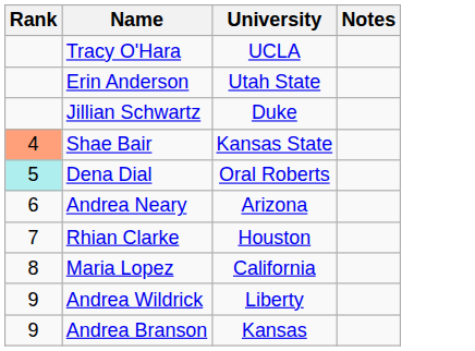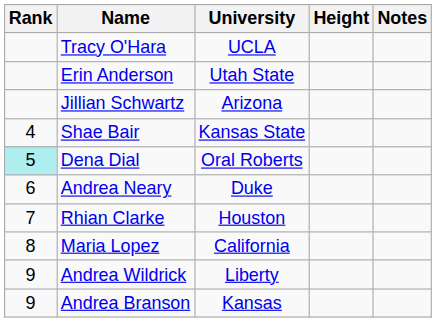+ column: Height
Jillian Schwartz | University: Duke -> Arizona
Shae Bair | Rank: lightsalmon background -> no background
Andrea Neary | University: Arizona -> Duke
